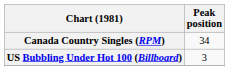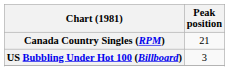Canada Country Singles (RPM) | Peak position: 34 -> 21
